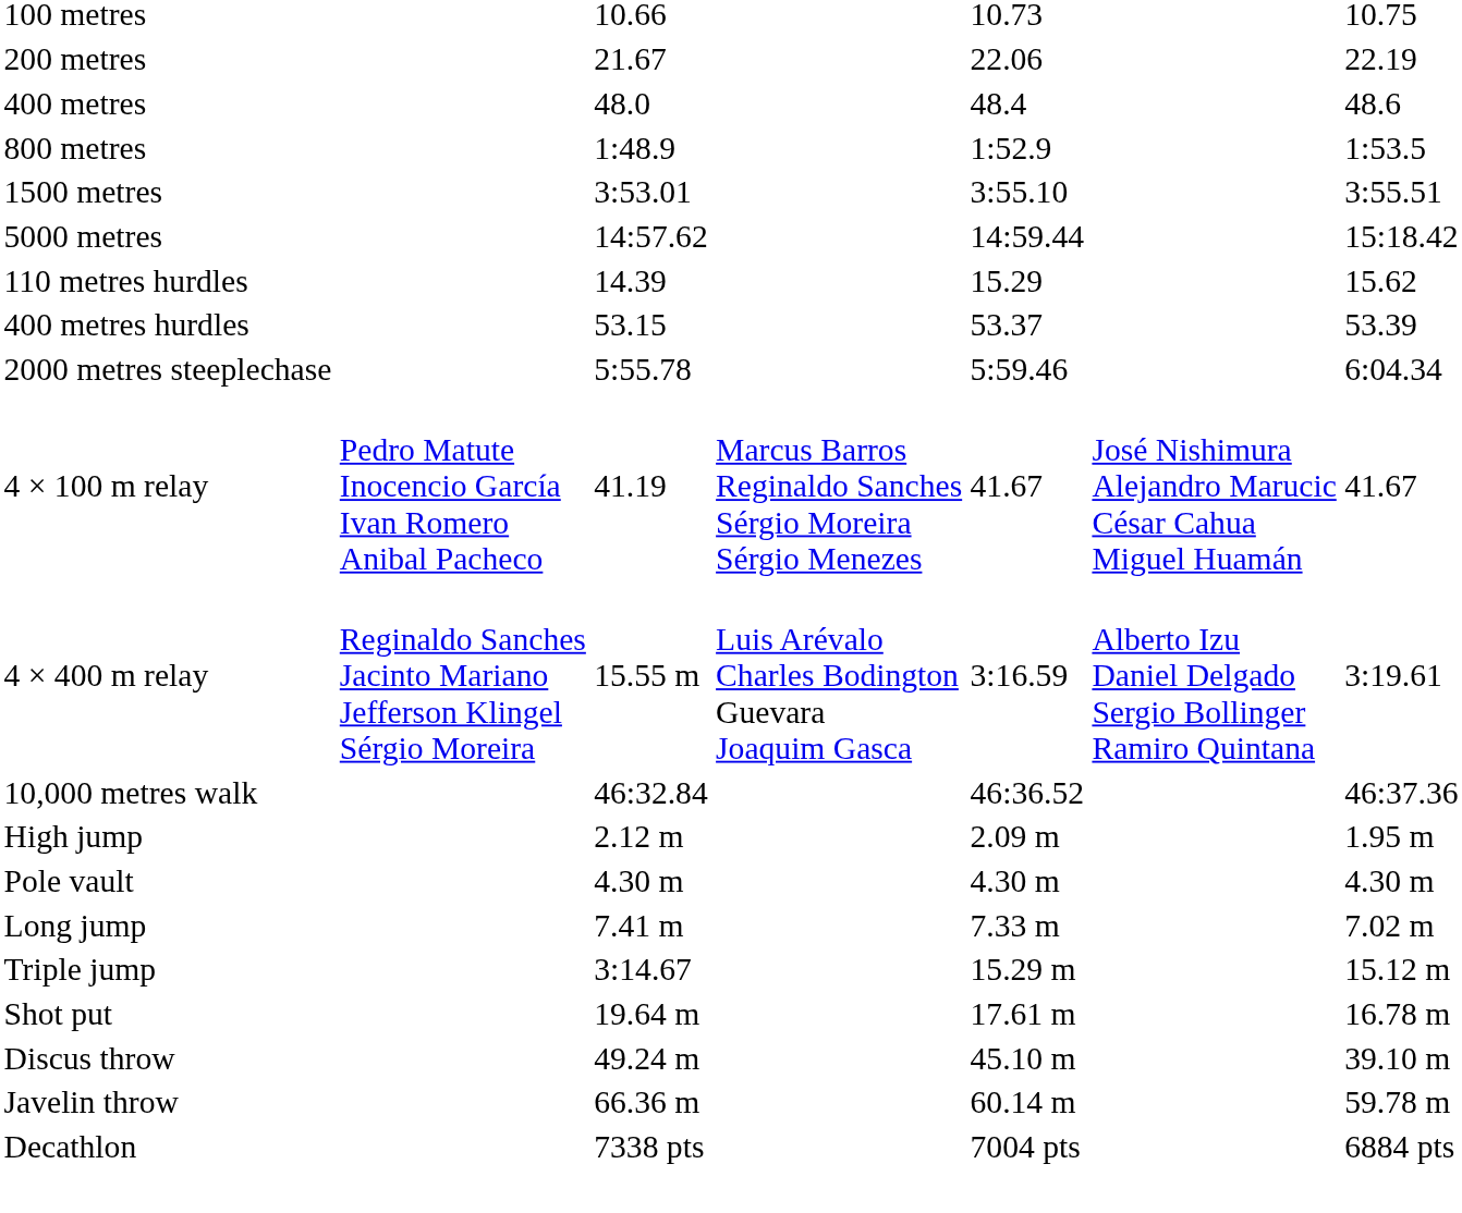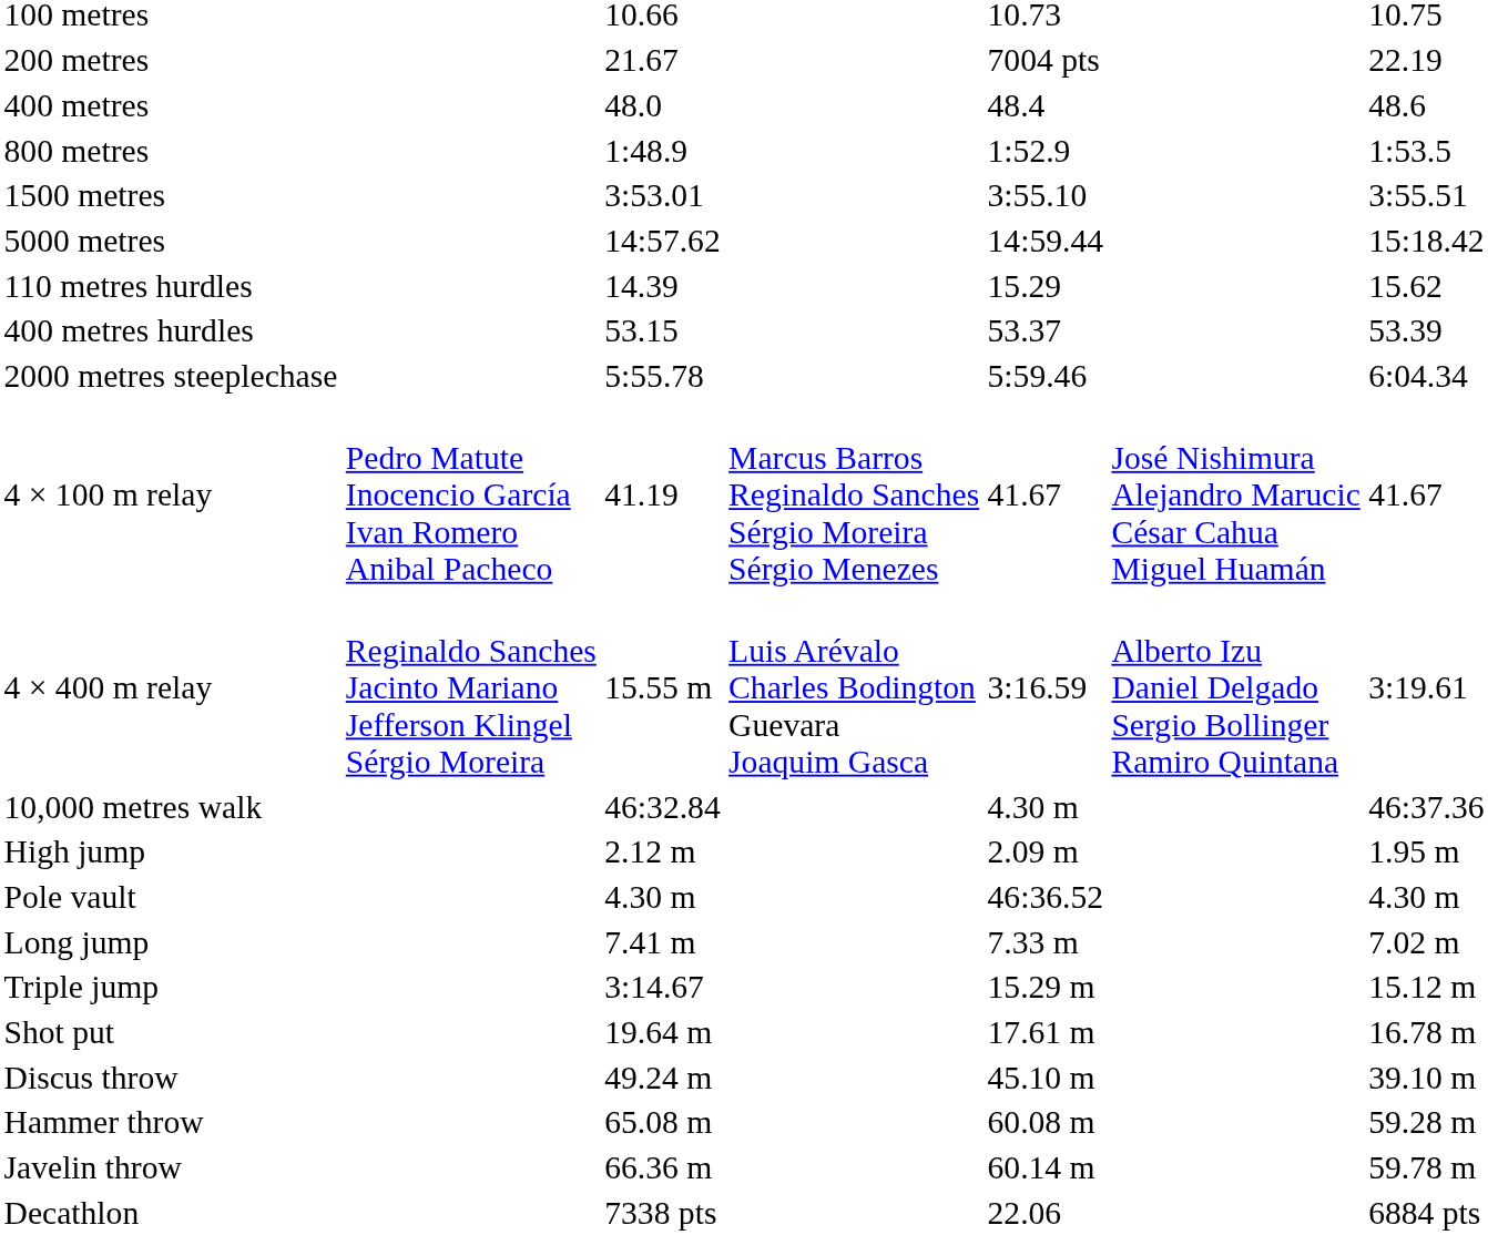200 metres | column 5: 22.06 -> 7004 pts
10,000 metres walk | column 5: 46:36.52 -> 4.30 m
Pole vault | column 5: 4.30 m -> 46:36.52
+ row: Hammer throw | 65.08 m | 60.08 m | 59.28 m
Decathlon | column 5: 7004 pts -> 22.06
